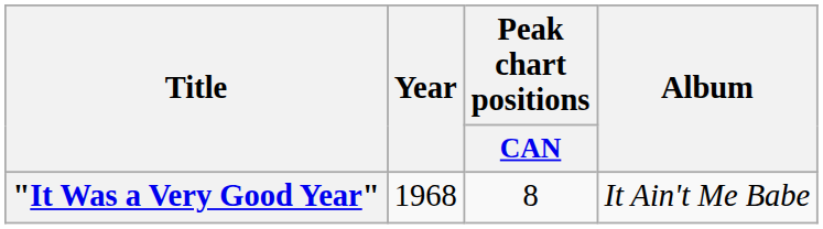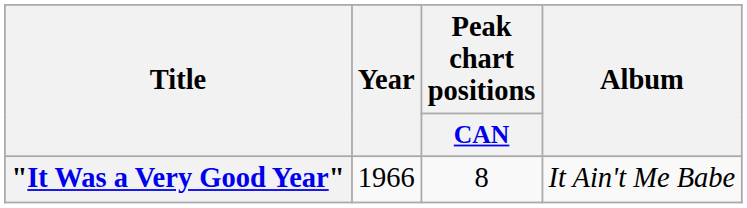"It Was a Very Good Year" | Year: 1968 -> 1966
